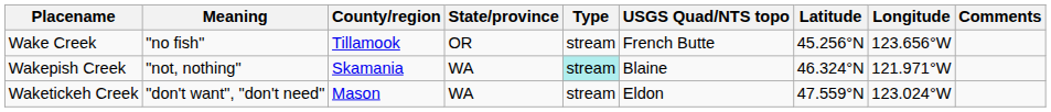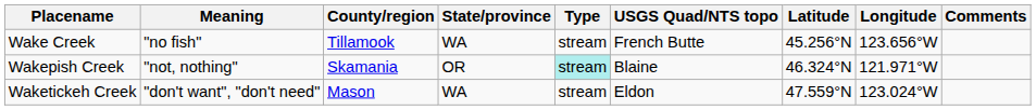Wake Creek | State/province: OR -> WA
Wakepish Creek | State/province: WA -> OR
